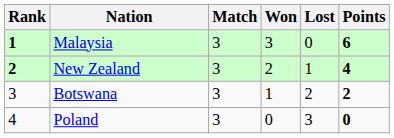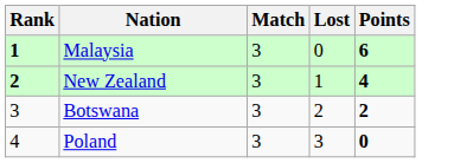- column: Won | 3 | 2 | 1 | 0
